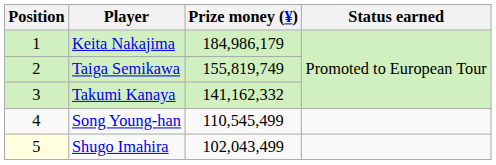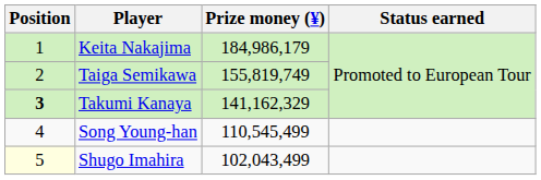Takumi Kanaya | Position: normal -> bold
Takumi Kanaya | Prize money (¥): 141,162,332 -> 141,162,329
